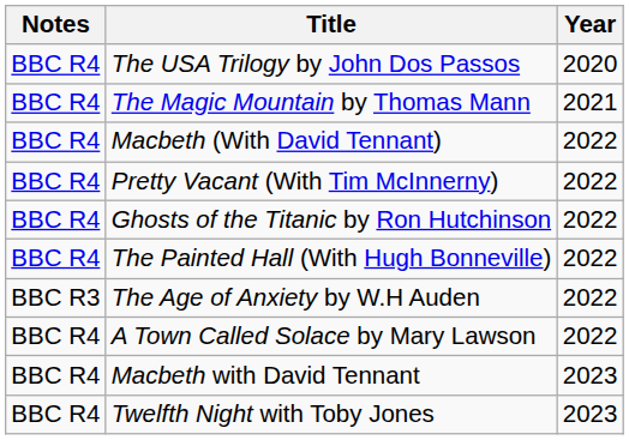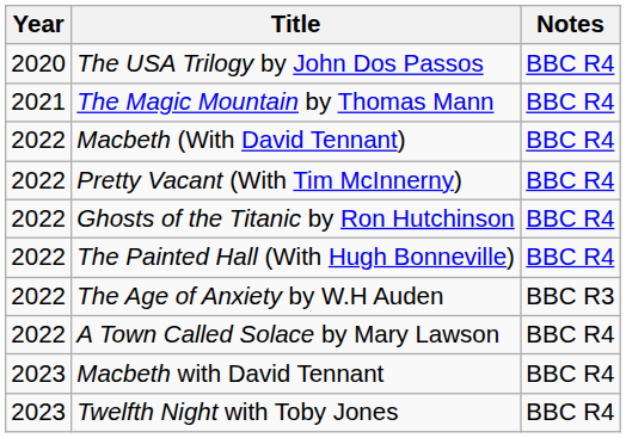columns swapped: Year <-> Notes
